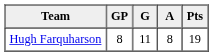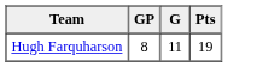- column: A | 8
